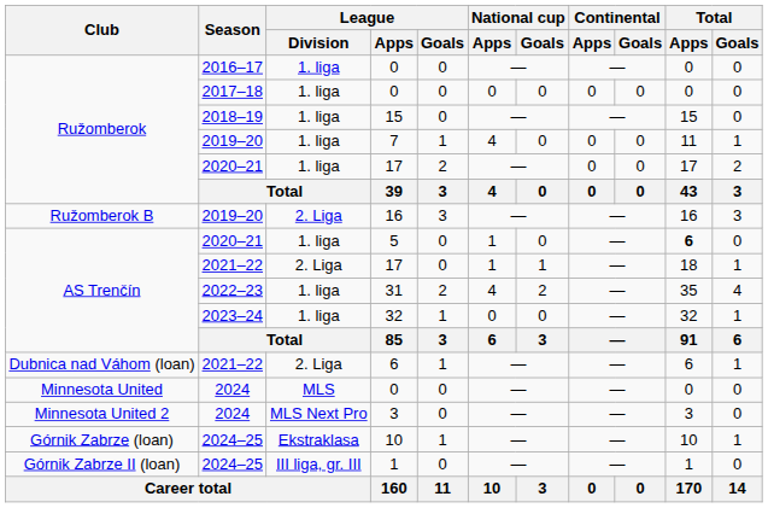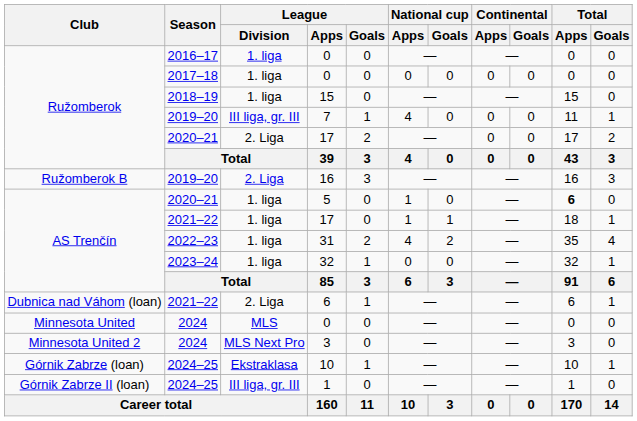7 | League / Division: 1. liga -> III liga, gr. III
2020–21 / 17 | League / Division: 1. liga -> 2. Liga
2021–22 / 17 | League / Division: 2. Liga -> 1. liga
